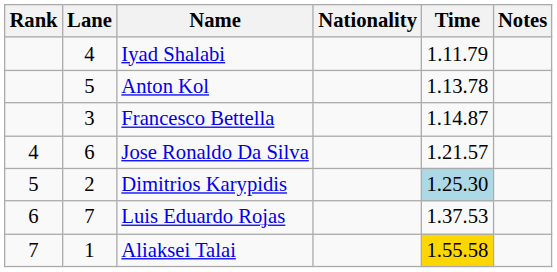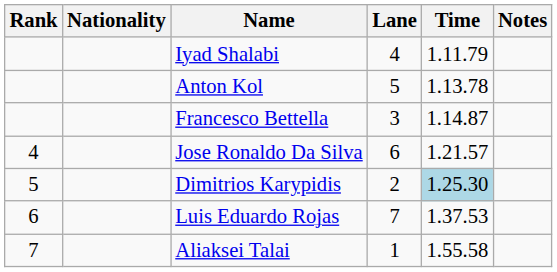columns swapped: Lane <-> Nationality
Aliaksei Talai | Time: gold background -> no background
